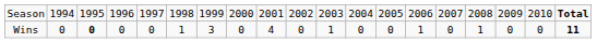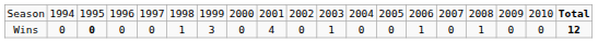Wins | column 19: 11 -> 12
